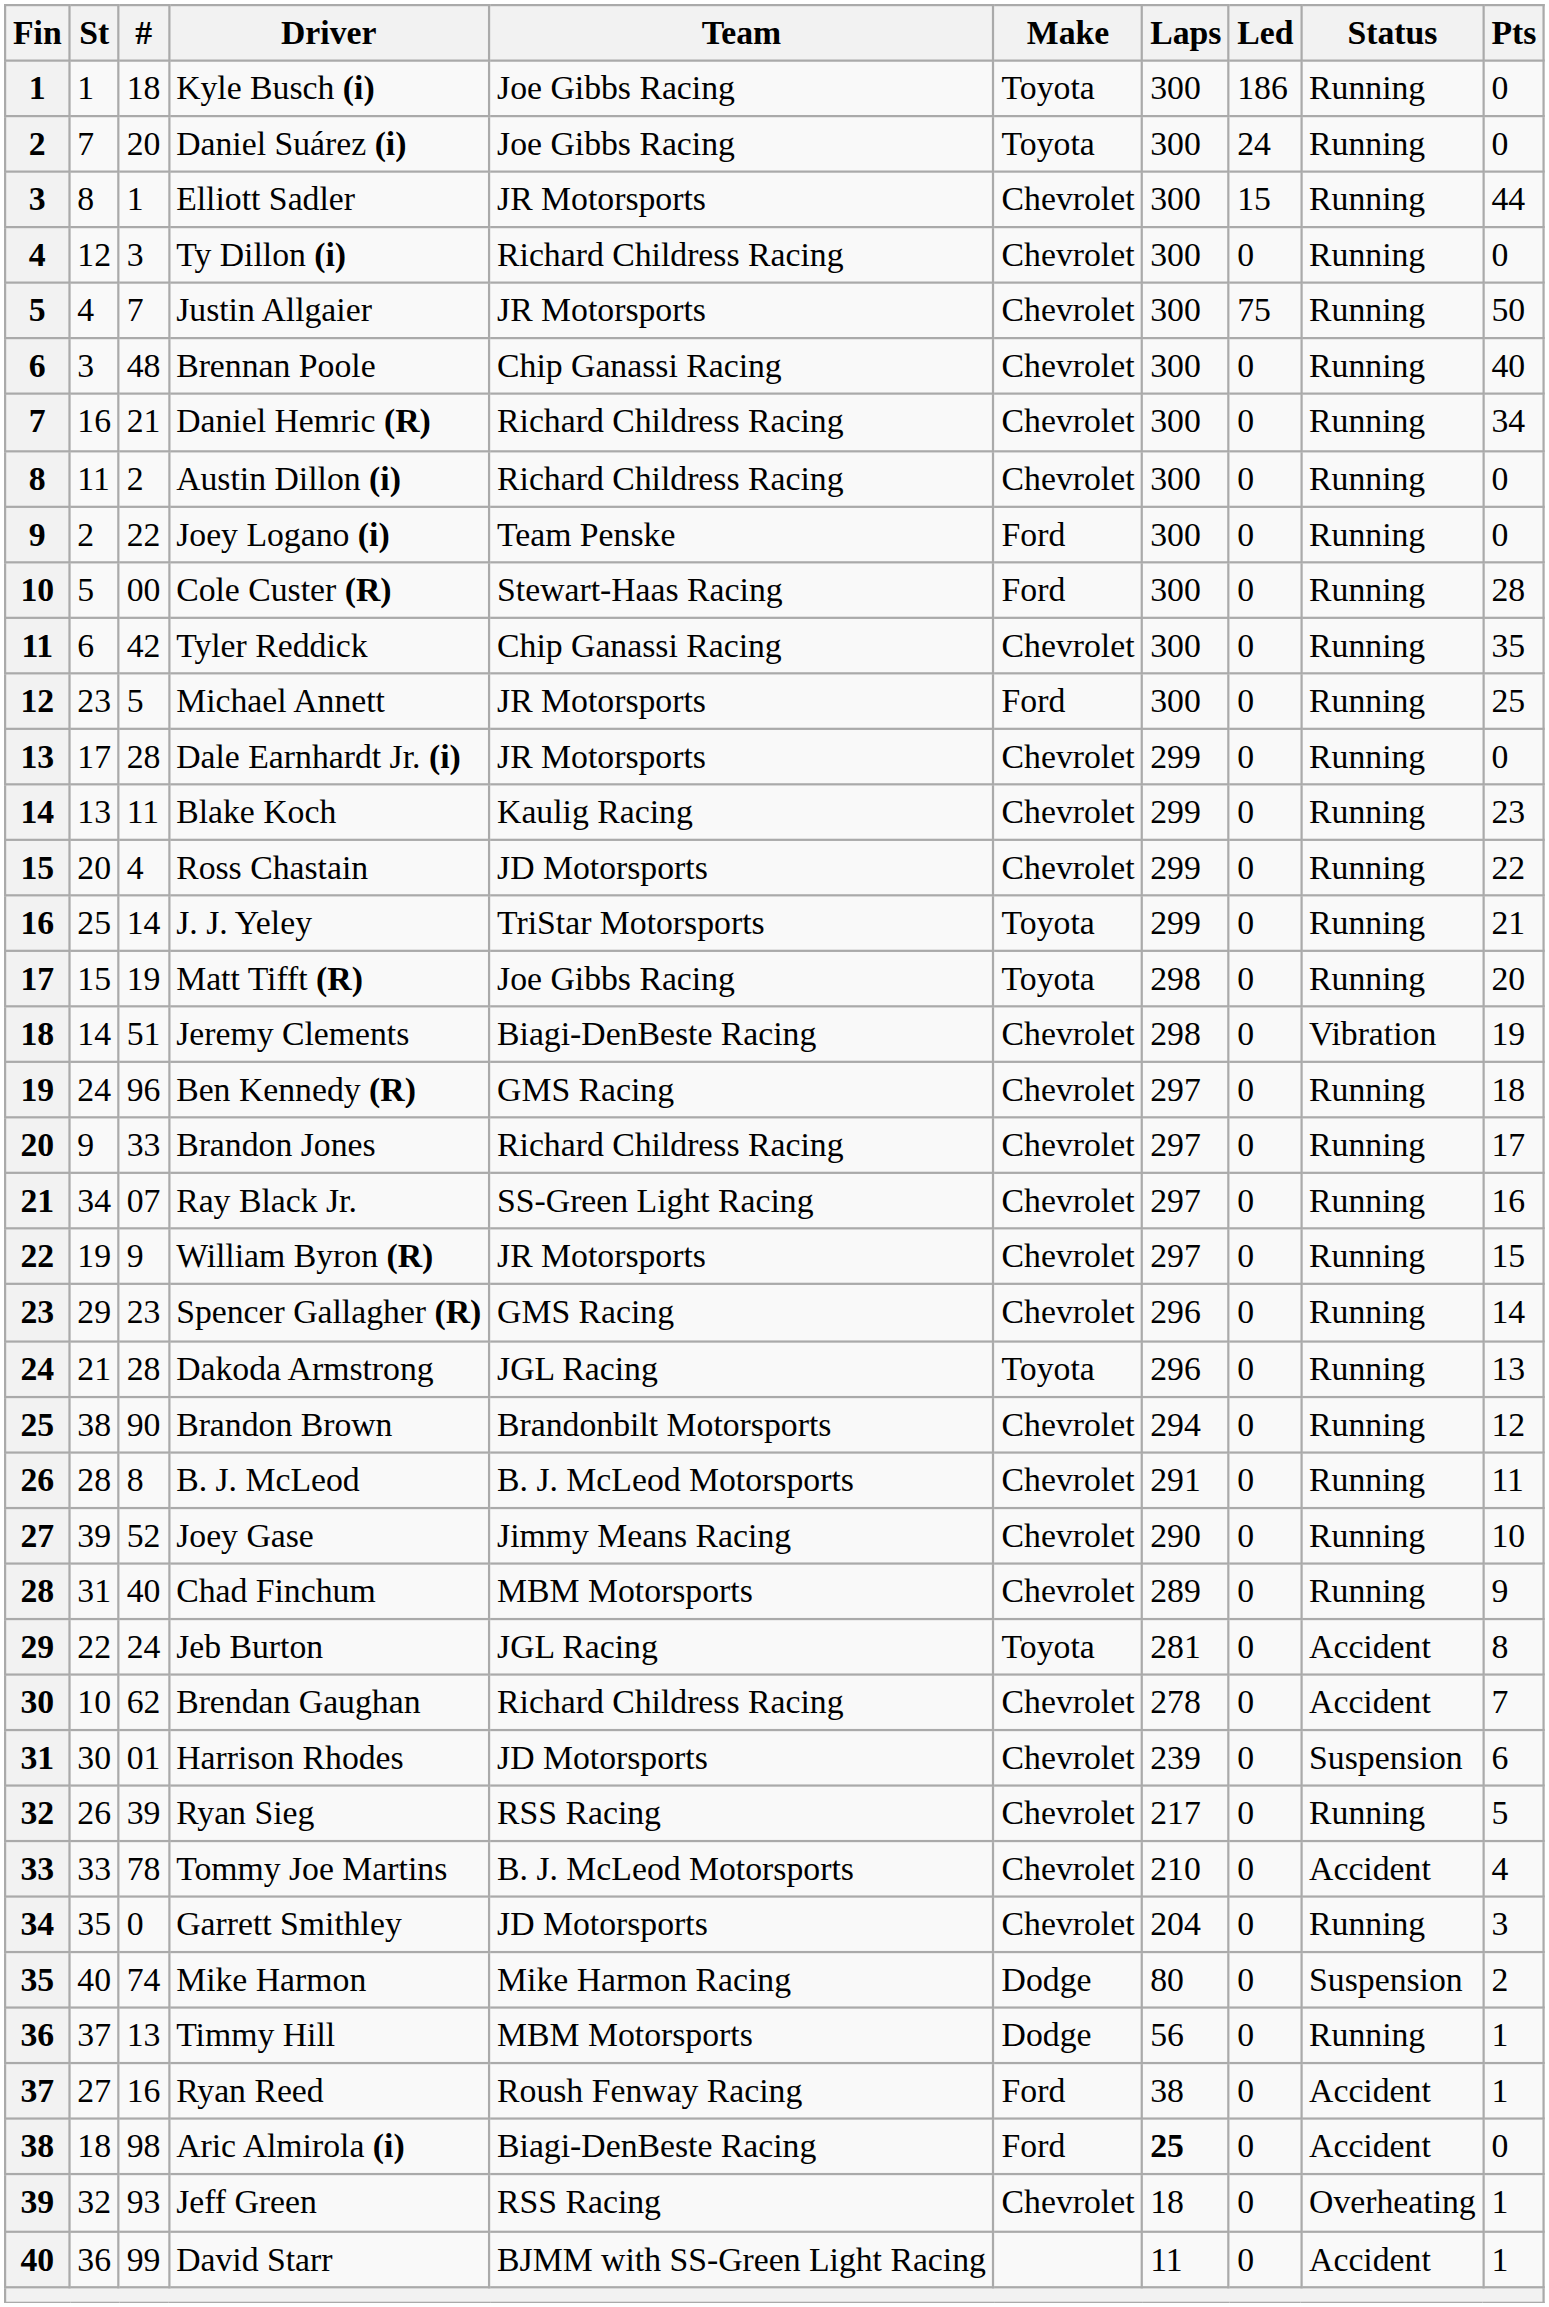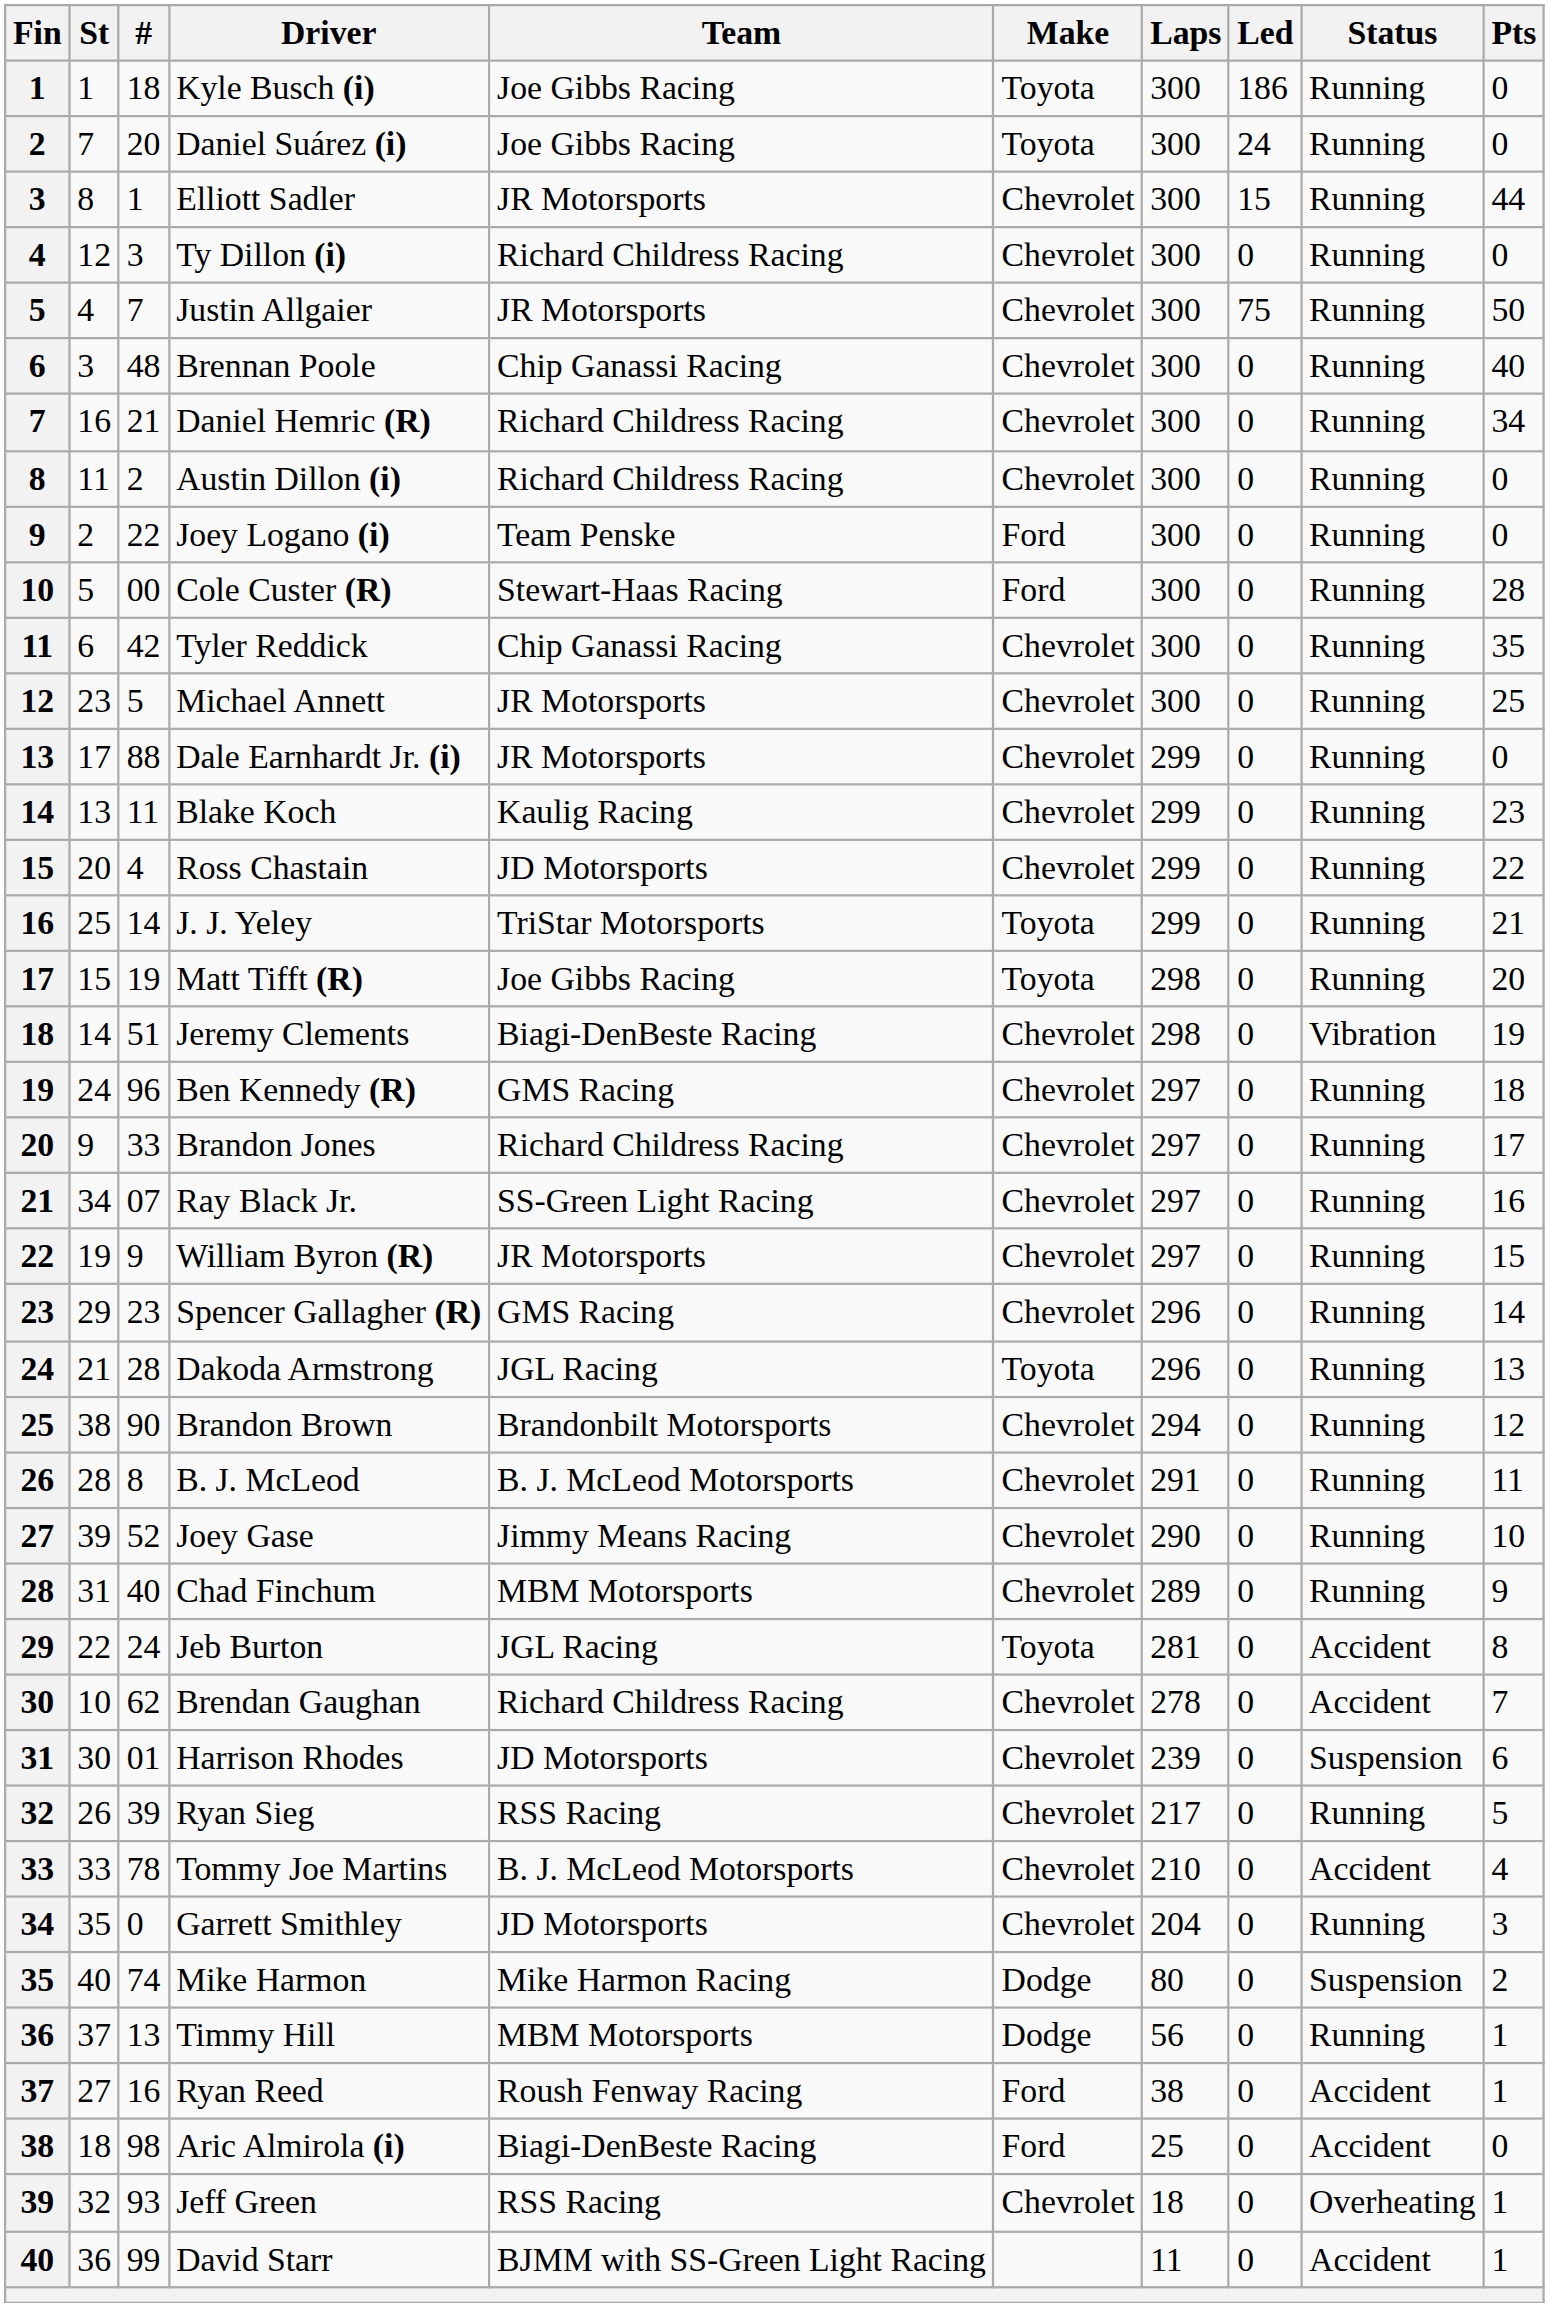Michael Annett | Make: Ford -> Chevrolet
Dale Earnhardt Jr. (i) | #: 28 -> 88
Aric Almirola (i) | Laps: bold -> normal
